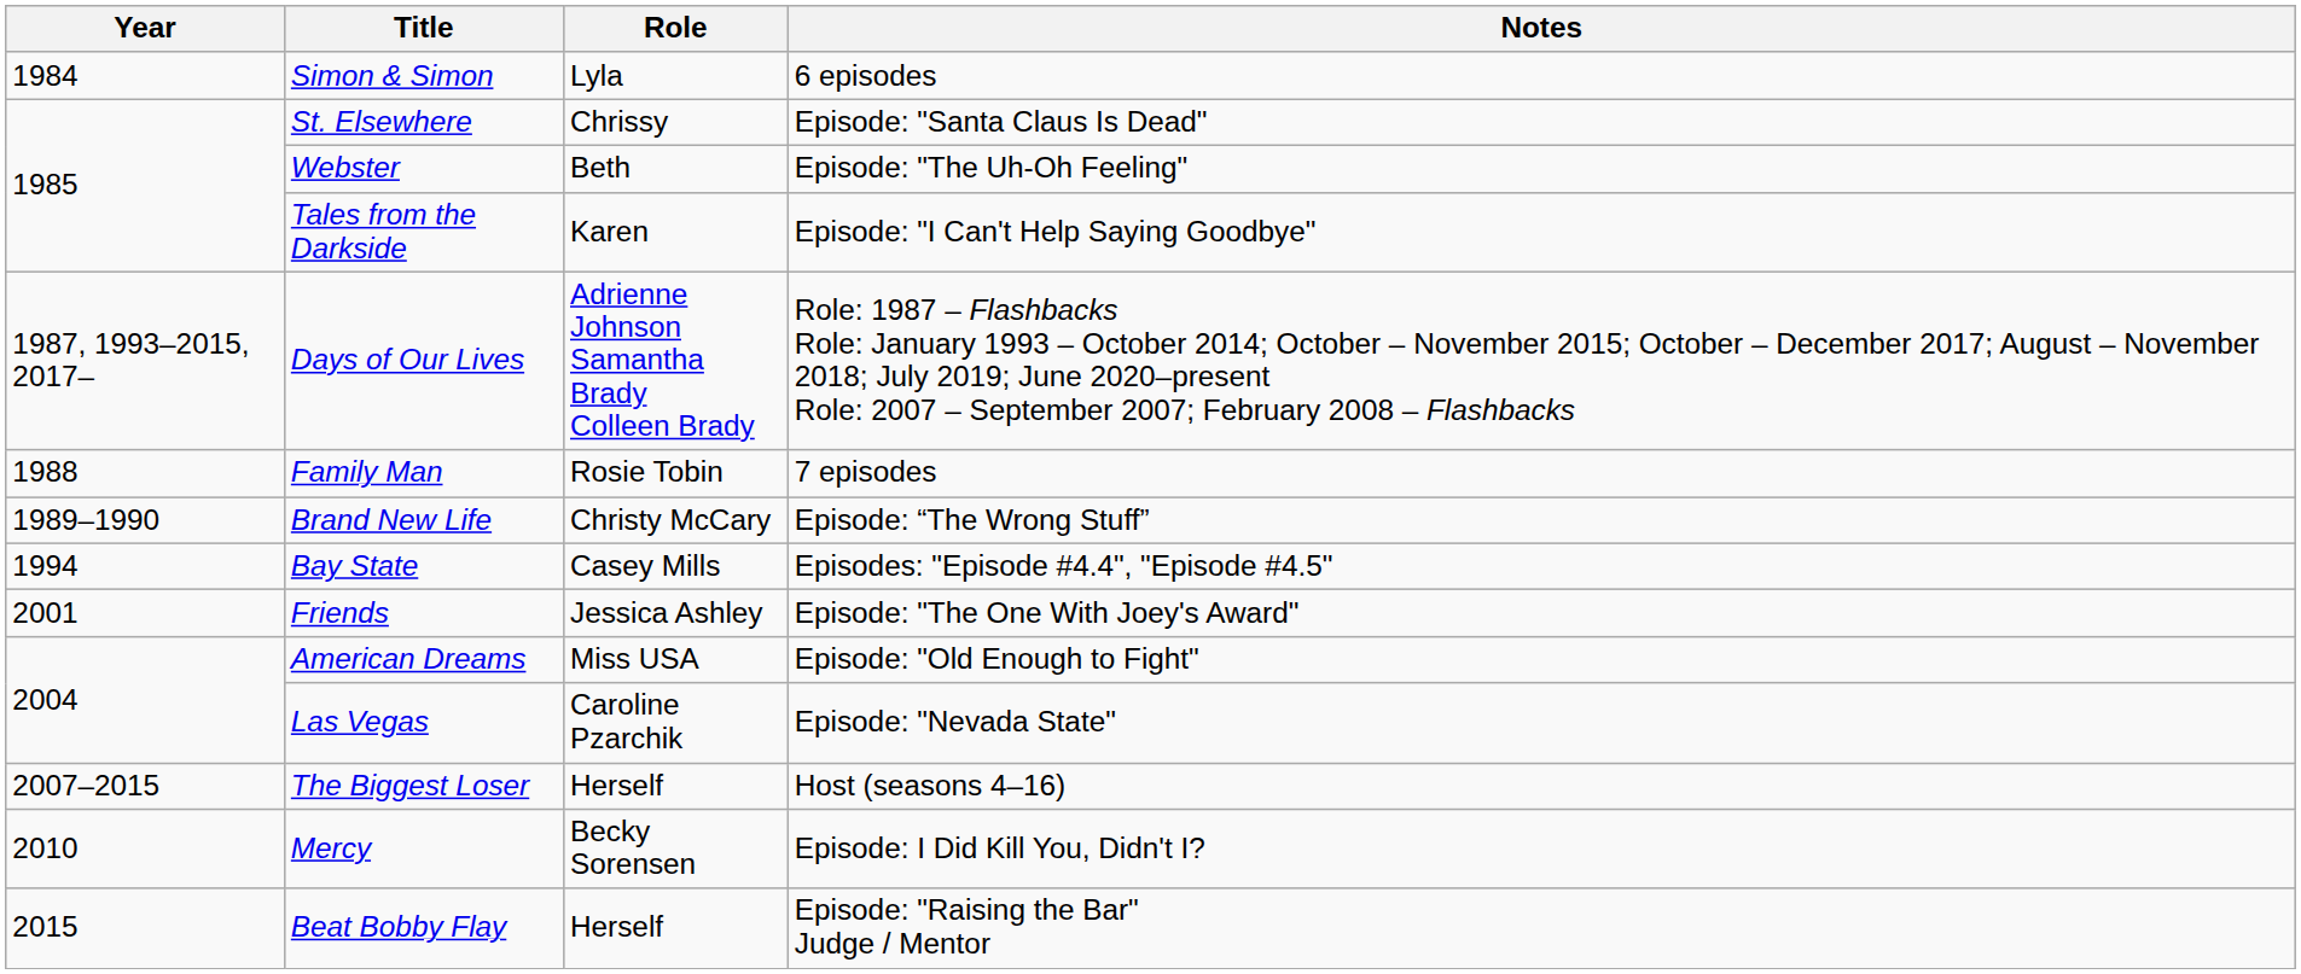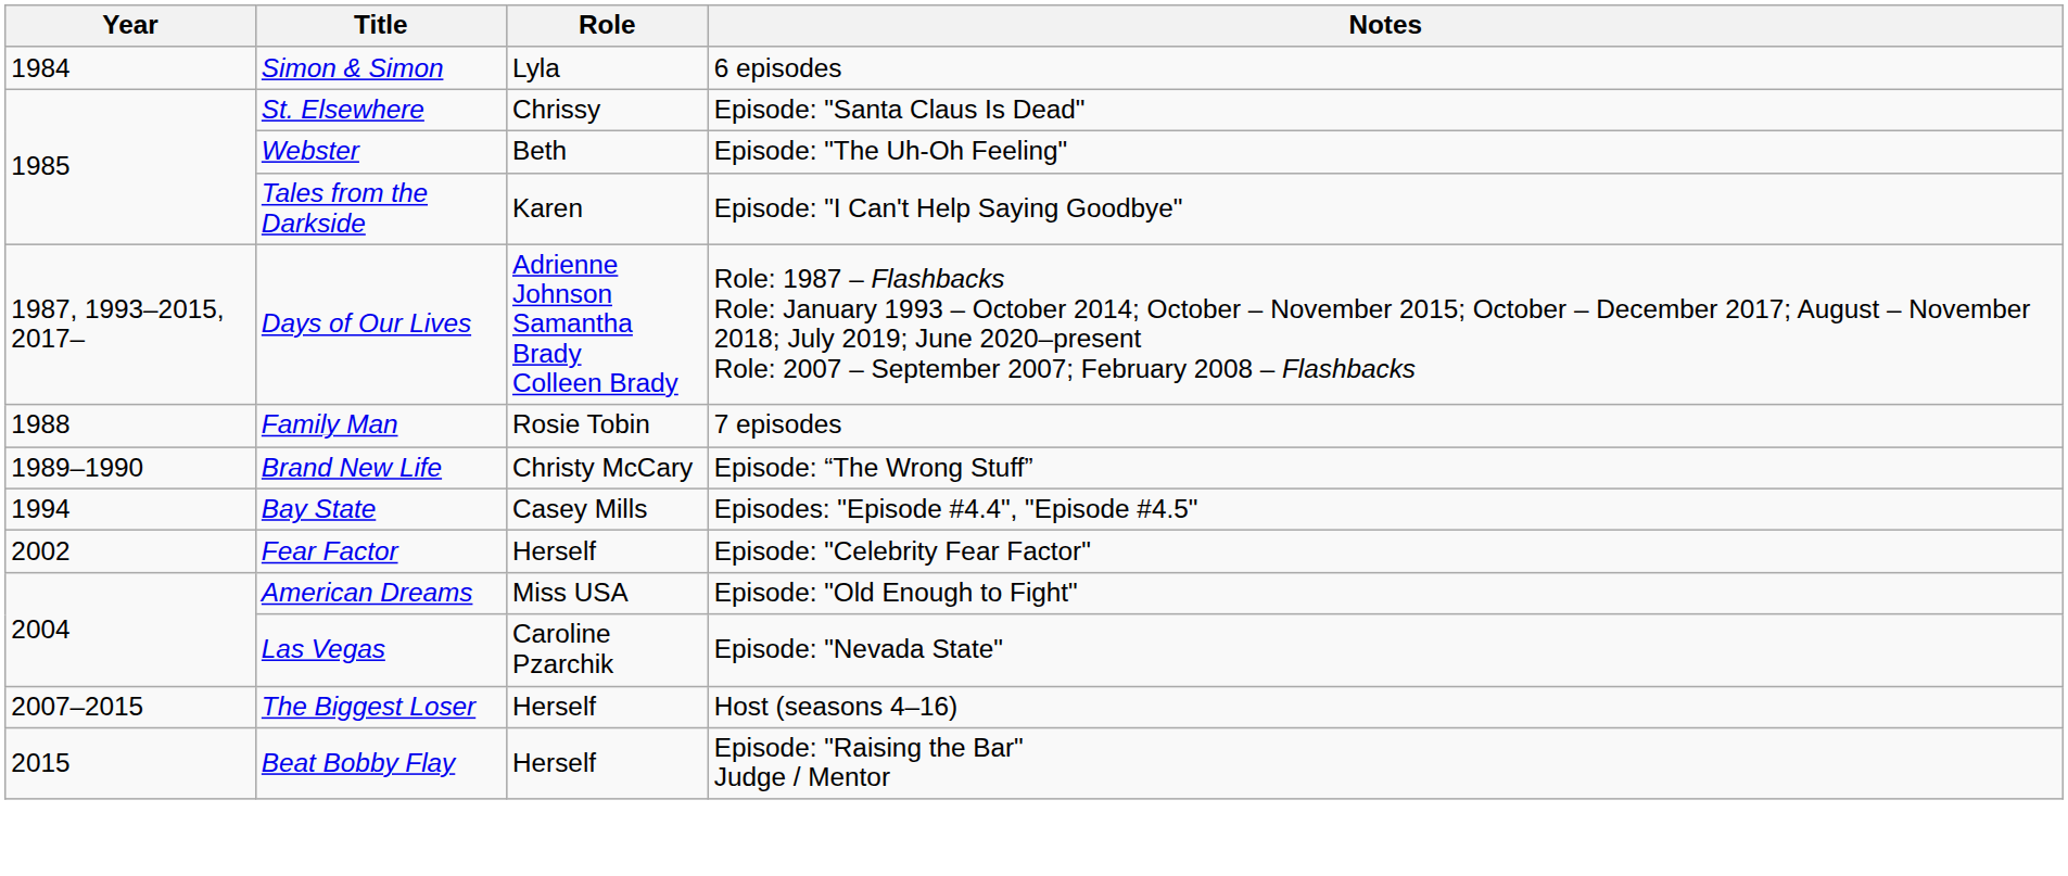- row: 2001 | Friends | Jessica Ashley | Episode: "The One With Joey's Award"
+ row: 2002 | Fear Factor | Herself | Episode: "Celebrity Fear Factor"
- row: 2010 | Mercy | Becky Sorensen | Episode: I Did Kill You, Didn't I?
